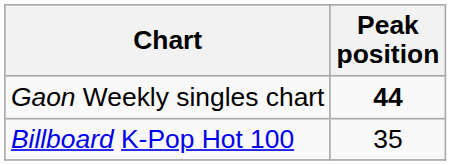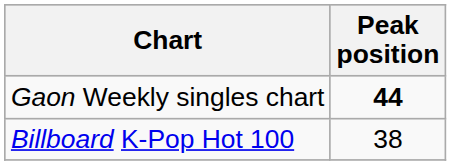Billboard K-Pop Hot 100 | Peak position: 35 -> 38
